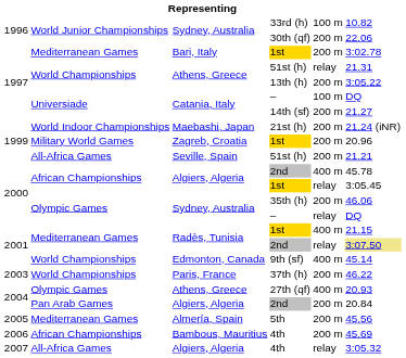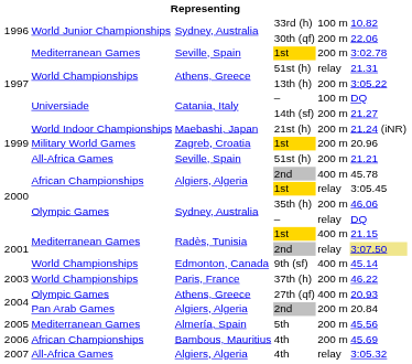1997 / 1st | column 3: Bari, Italy -> Seville, Spain
